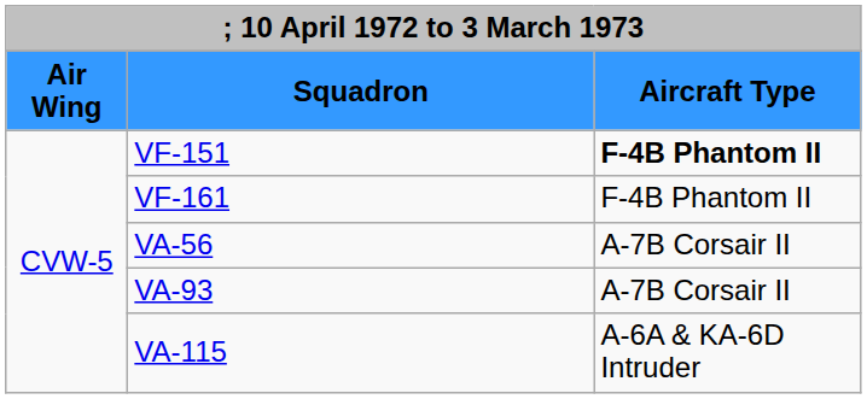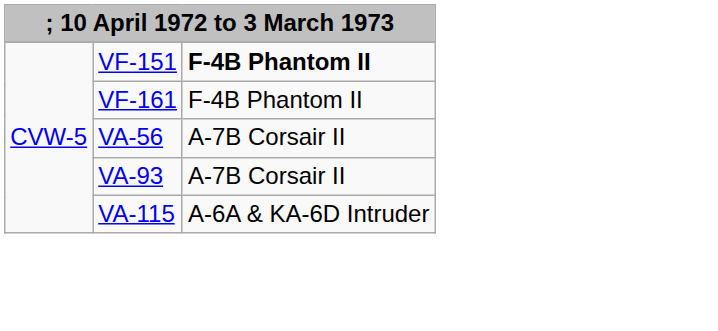- row: Air Wing | Squadron | Aircraft Type
